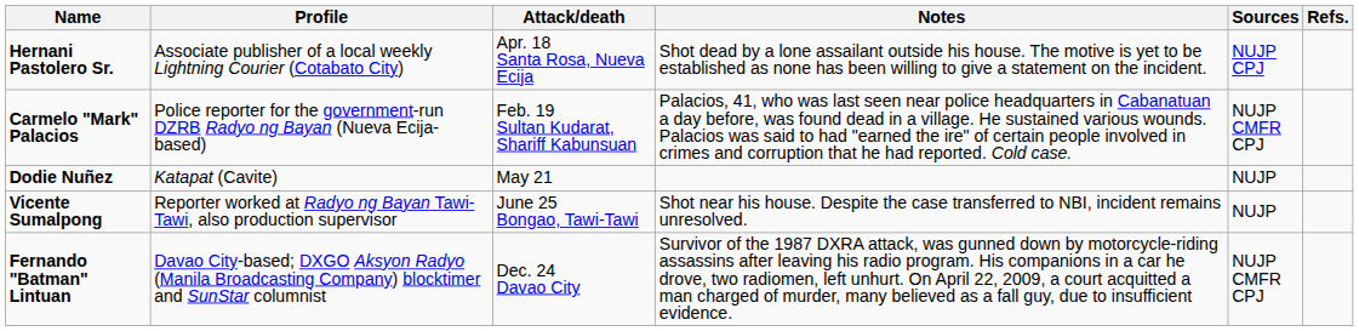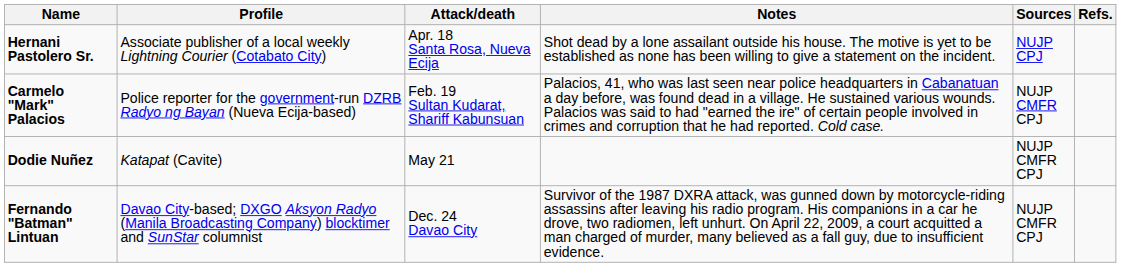Dodie Nuñez | Sources: NUJP -> NUJP CMFR CPJ
- row: Vicente Sumalpong | Reporter worked at Radyo ng Bayan Tawi-Tawi, also production supervisor | June 25 Bongao, Tawi-Tawi | Shot near his house. Despite the case transferred to NBI, incident remains unresolved. | NUJP
